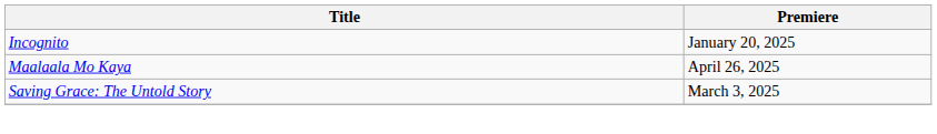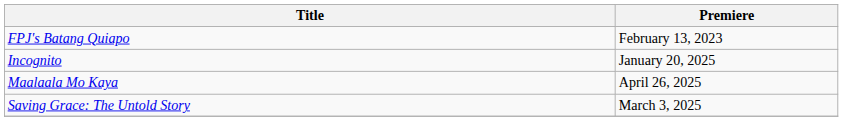+ row: FPJ's Batang Quiapo | February 13, 2023
